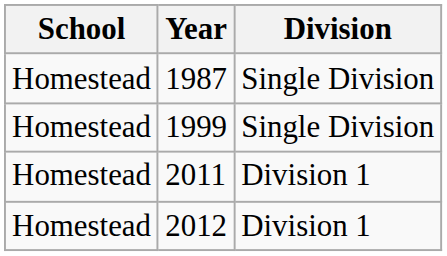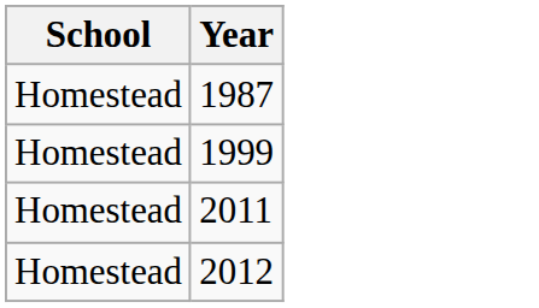- column: Division | Single Division | Single Division | Division 1 | Division 1
